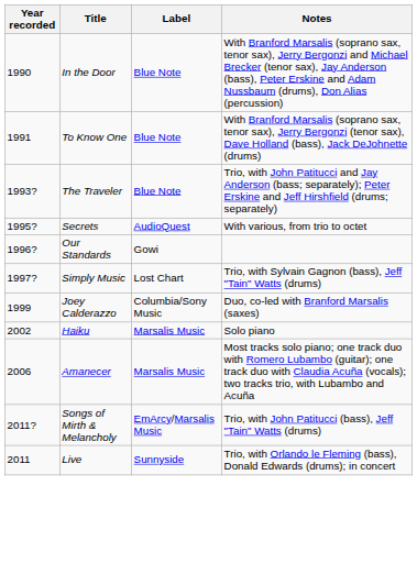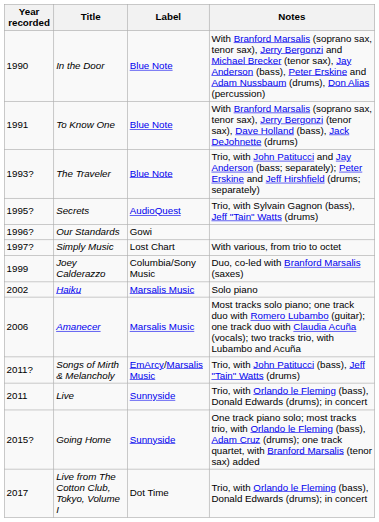Secrets | Notes: With various, from trio to octet -> Trio, with Sylvain Gagnon (bass), Jeff "Tain" Watts (drums)
Simply Music | Notes: Trio, with Sylvain Gagnon (bass), Jeff "Tain" Watts (drums) -> With various, from trio to octet
+ row: 2015? | Going Home | Sunnyside | One track piano solo; most tracks trio, with Orlando le Fleming (bass), Adam Cruz (drums); one track quartet, with Branford Marsalis (tenor sax) added
+ row: 2017 | Live from The Cotton Club, Tokyo, Volume I | Dot Time | Trio, with Orlando le Fleming (bass), Donald Edwards (drums); in concert
